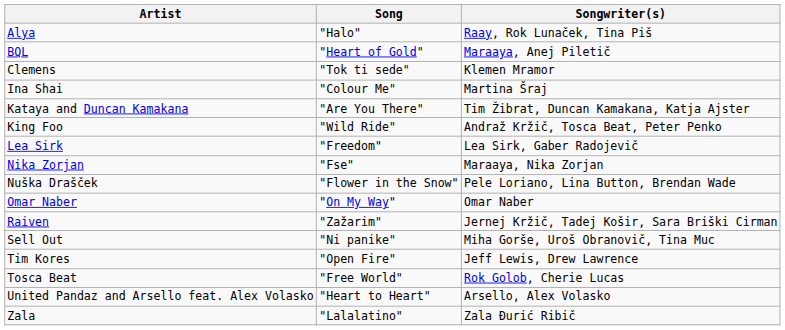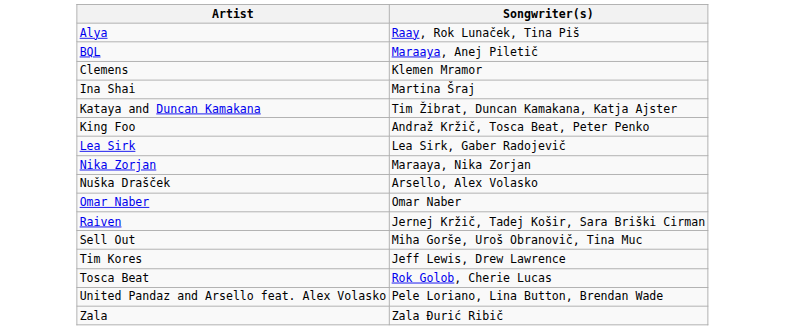- column: Song | "Halo" | "Heart of Gold" | "Tok ti sede" | "Colour Me" | "Are You There" | "Wild Ride" | "Freedom" | "Fse" | "Flower in the Snow" | "On My Way" | "Zažarim" | "Ni panike" | "Open Fire" | "Free World" | "Heart to Heart" | "Lalalatino"
Nuška Drašček | Songwriter(s): Pele Loriano, Lina Button, Brendan Wade -> Arsello, Alex Volasko
United Pandaz and Arsello feat. Alex Volasko | Songwriter(s): Arsello, Alex Volasko -> Pele Loriano, Lina Button, Brendan Wade
